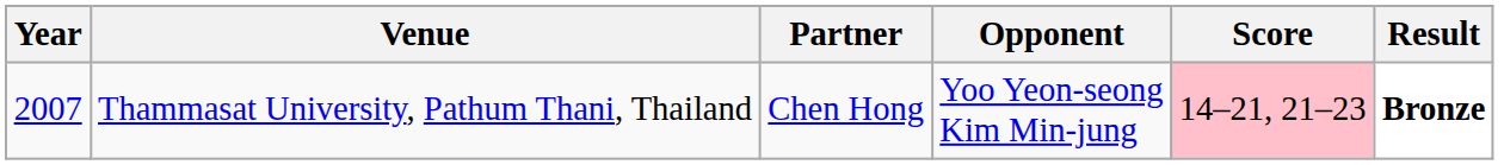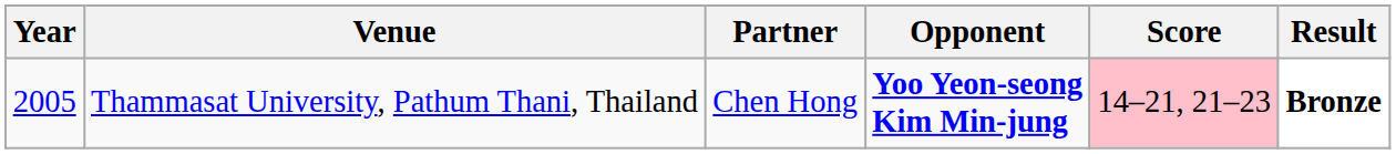Thammasat University, Pathum Thani, Thailand | Year: 2007 -> 2005
Thammasat University, Pathum Thani, Thailand | Opponent: normal -> bold
